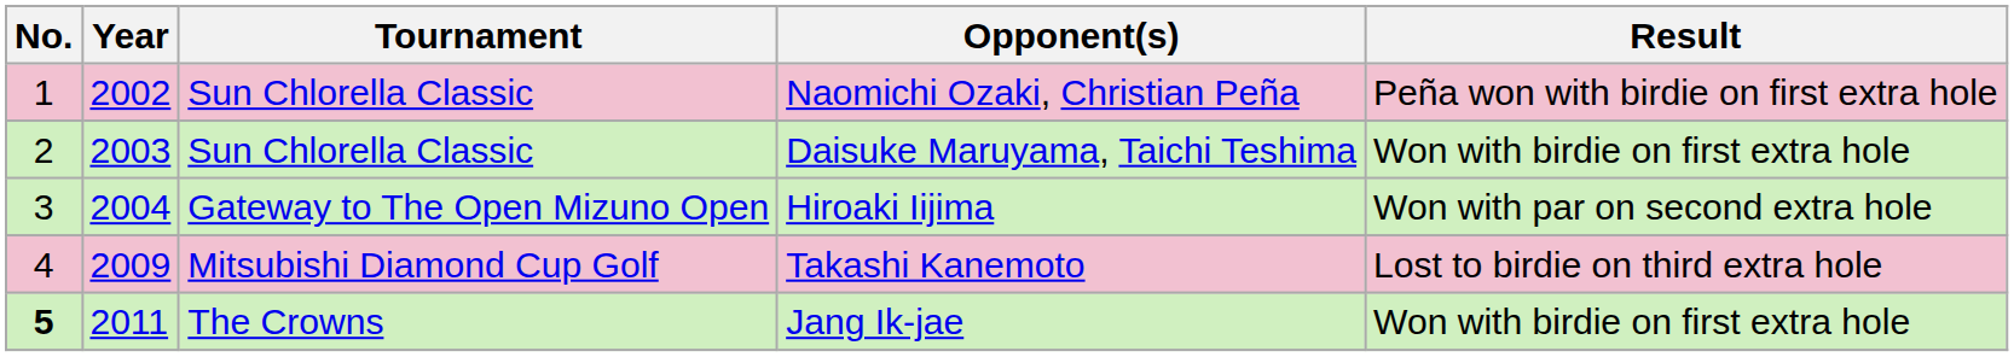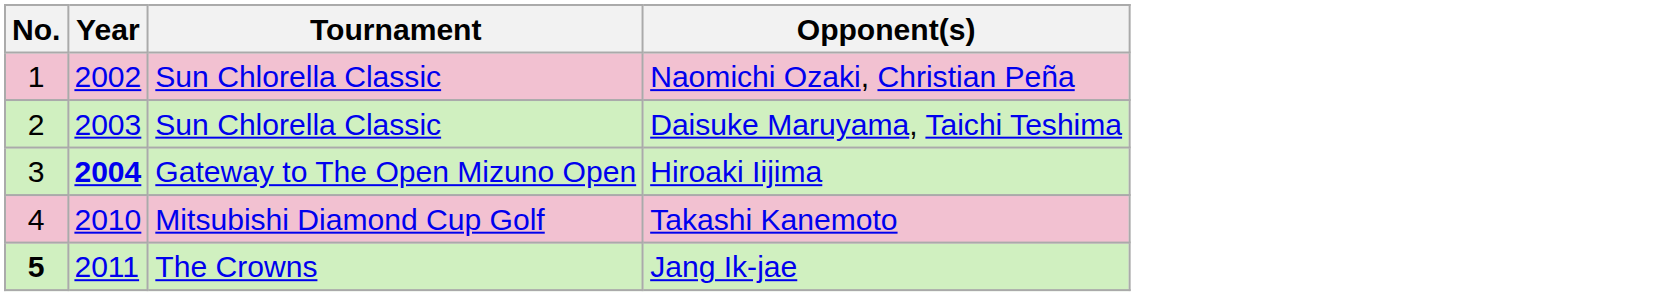- column: Result | Peña won with birdie on first extra hole | Won with birdie on first extra hole | Won with par on second extra hole | Lost to birdie on third extra hole | Won with birdie on first extra hole
Hiroaki Iijima | Year: normal -> bold
Takashi Kanemoto | Year: 2009 -> 2010
